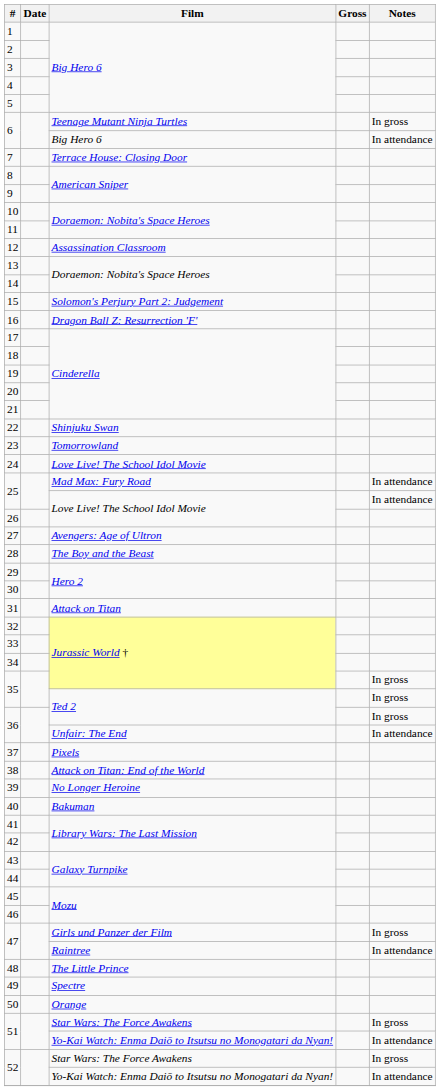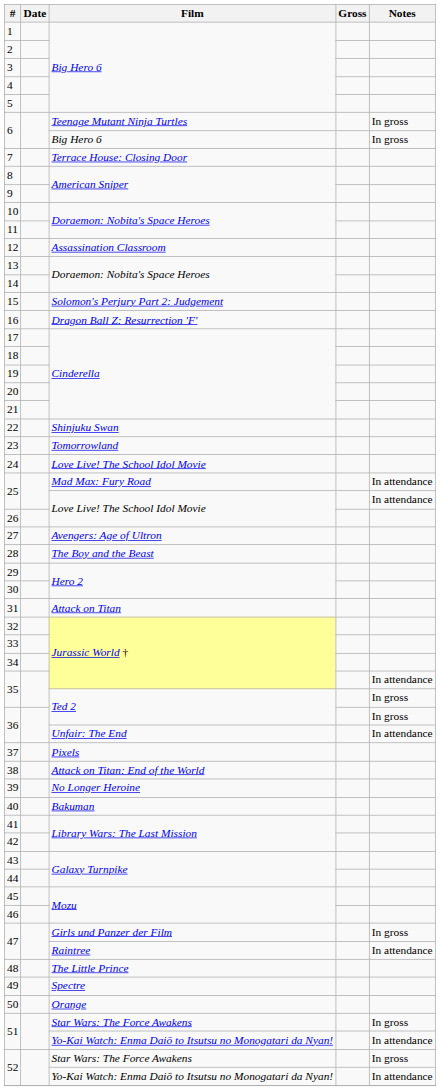6 / Big Hero 6 | Notes: In attendance -> In gross
35 / Jurassic World † | Notes: In gross -> In attendance
